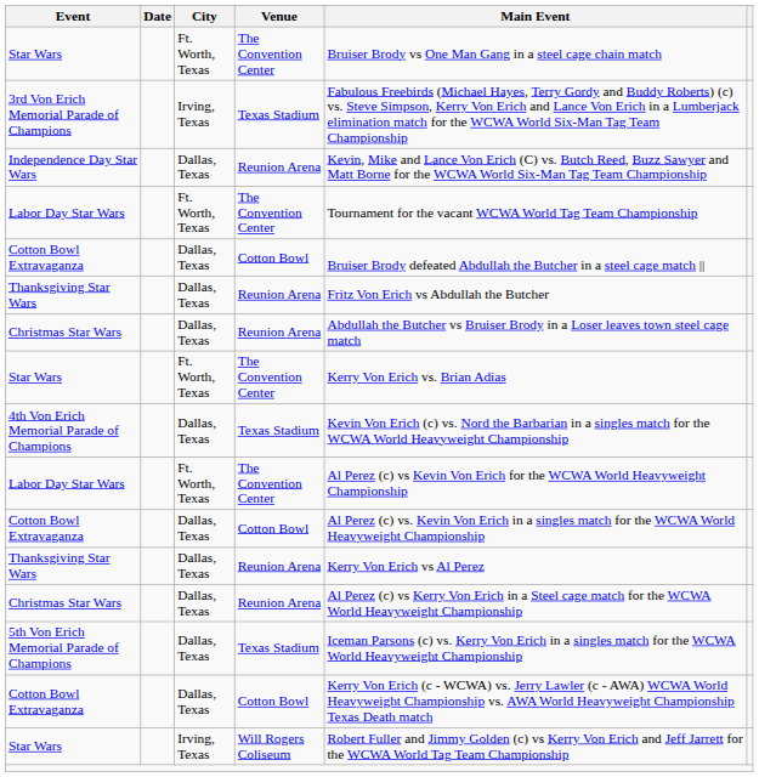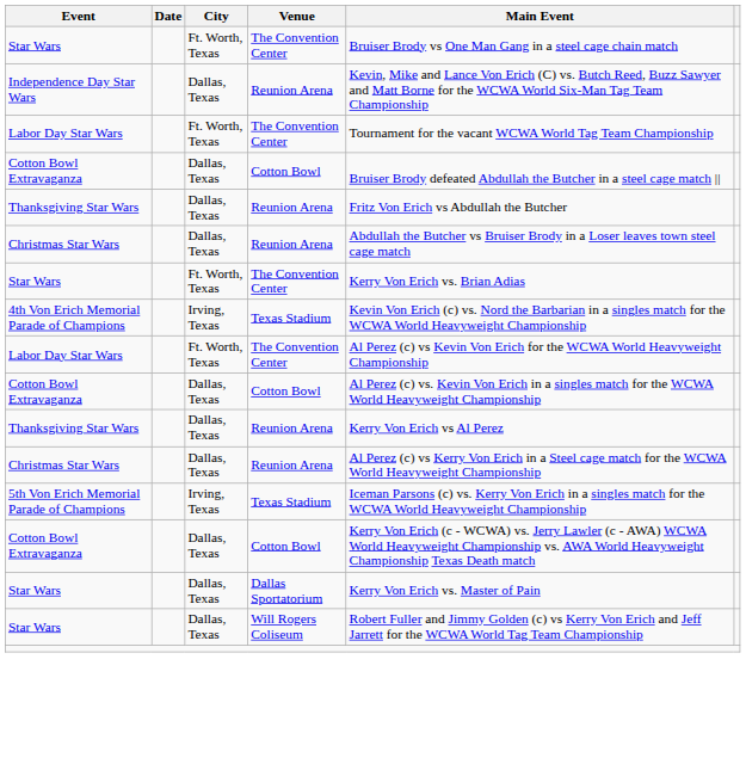- row: 3rd Von Erich Memorial Parade of Champions | Irving, Texas | Texas Stadium | Fabulous Freebirds (Michael Hayes, Terry Gordy and Buddy Roberts) (c) vs. Steve Simpson, Kerry Von Erich and Lance Von Erich in a Lumberjack elimination match for the WCWA World Six-Man Tag Team Championship
4th Von Erich Memorial Parade of Champions | City: Dallas, Texas -> Irving, Texas
5th Von Erich Memorial Parade of Champions | City: Dallas, Texas -> Irving, Texas
+ row: Star Wars | Dallas, Texas | Dallas Sportatorium | Kerry Von Erich vs. Master of Pain
Star Wars / Will Rogers Coliseum | City: Irving, Texas -> Dallas, Texas
